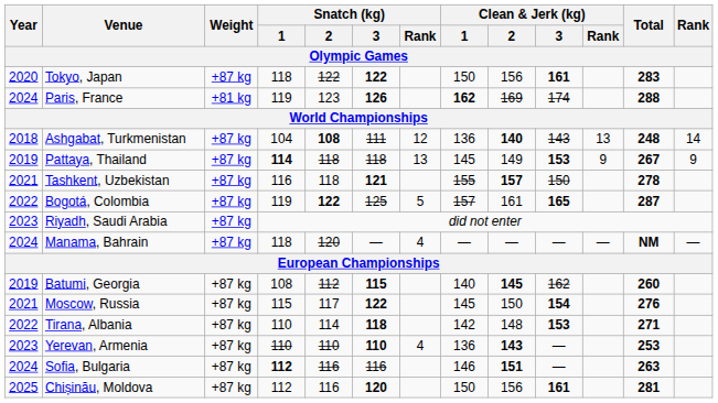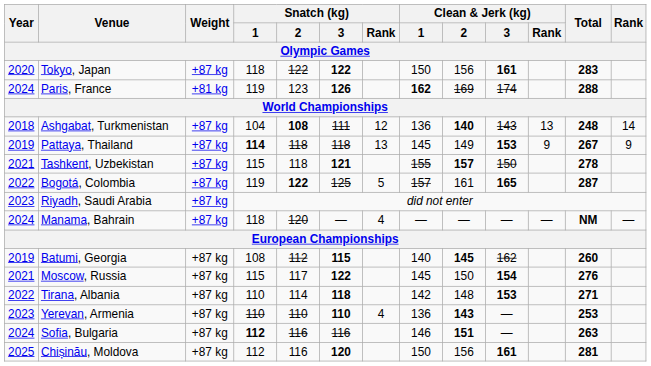Tashkent, Uzbekistan | Snatch (kg) / 1: 116 -> 115
